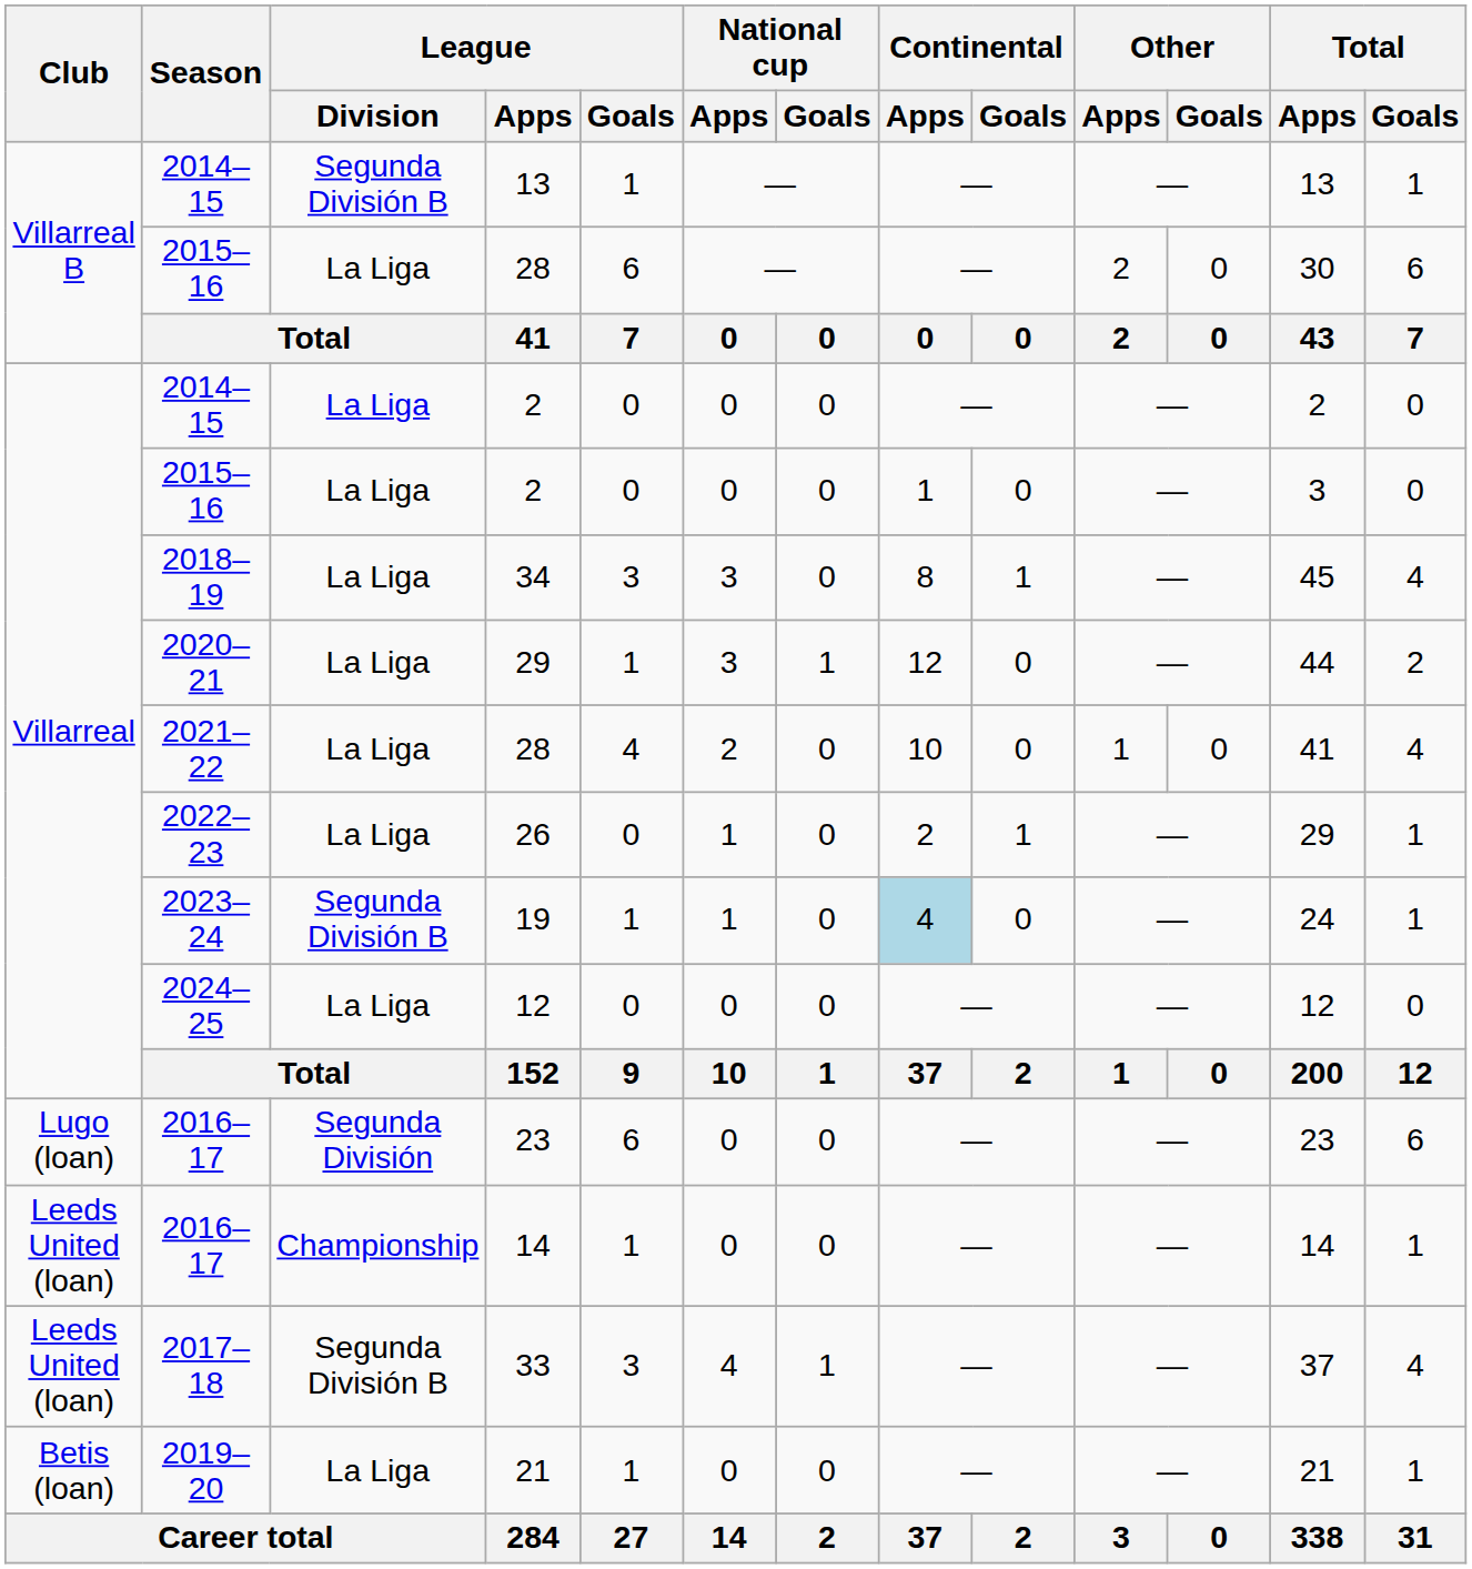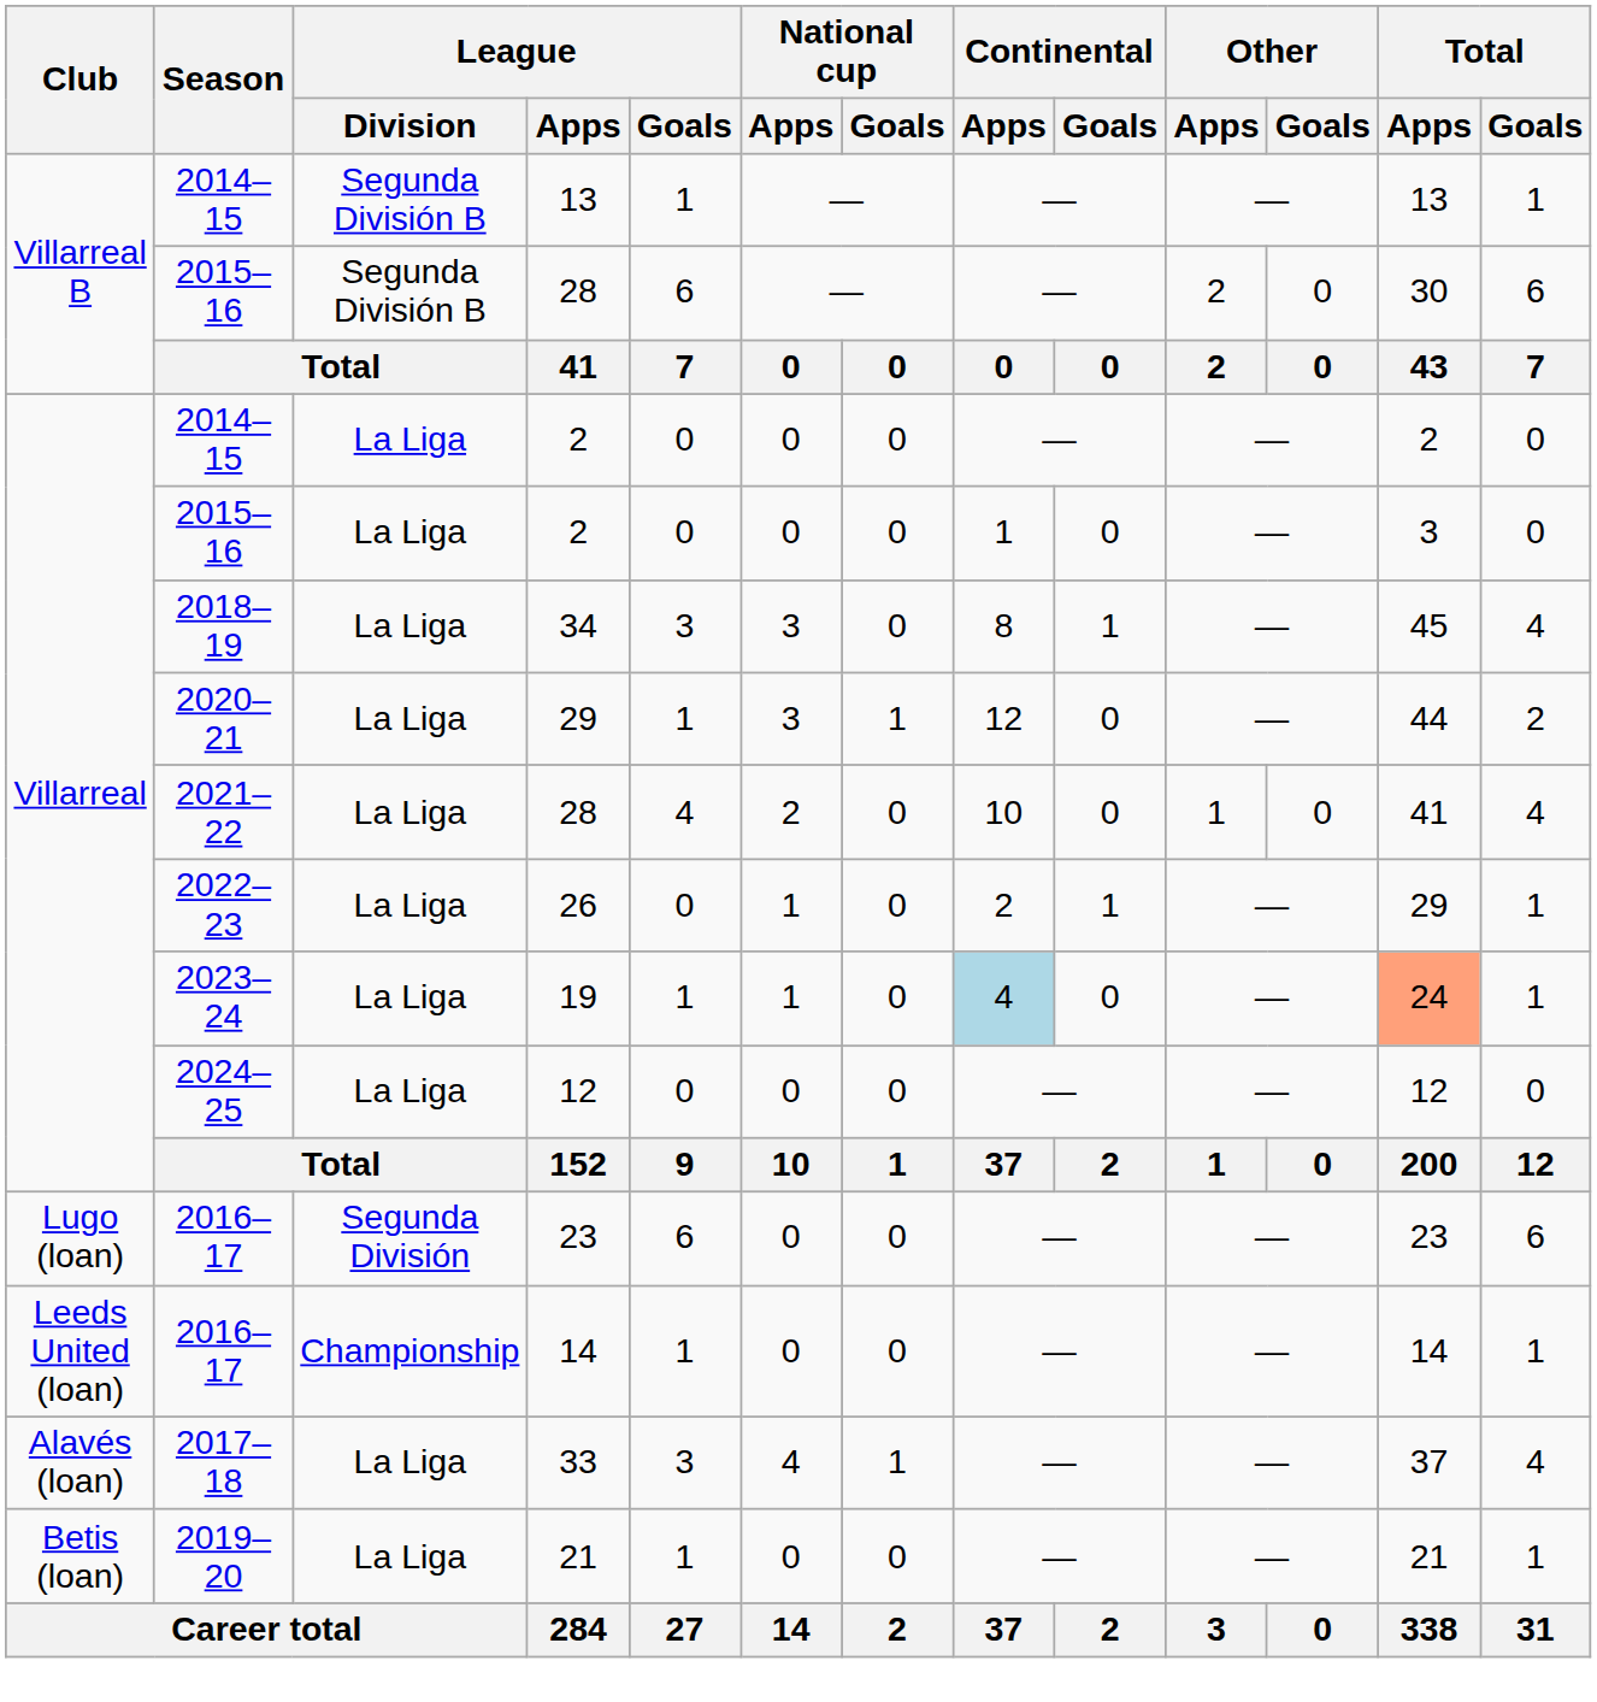2015–16 / 28 | League / Division: La Liga -> Segunda División B
19 | League / Division: Segunda División B -> La Liga
19 | Total / Apps: no background -> lightsalmon background
33 | Club: Leeds United (loan) -> Alavés (loan)
33 | League / Division: Segunda División B -> La Liga
